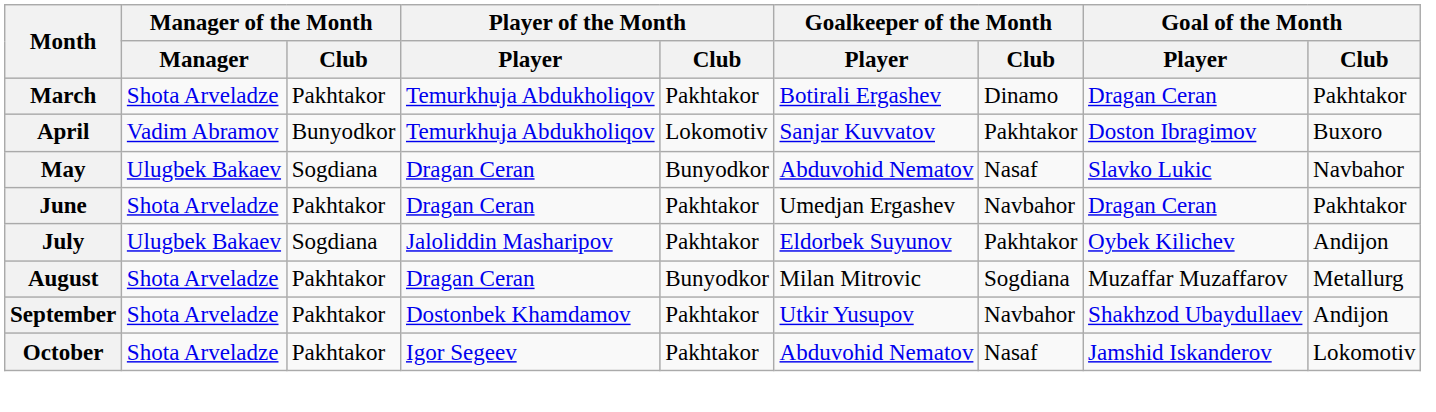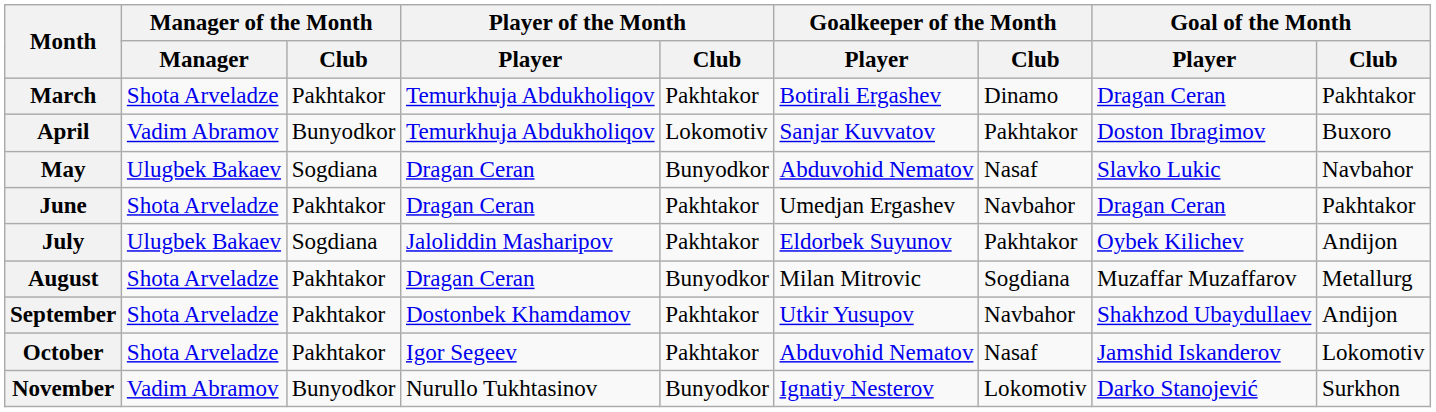+ row: November | Vadim Abramov | Bunyodkor | Nurullo Tukhtasinov | Bunyodkor | Ignatiy Nesterov | Lokomotiv | Darko Stanojević | Surkhon
